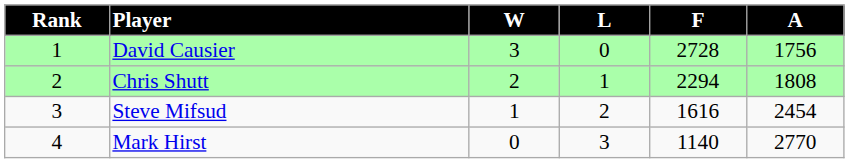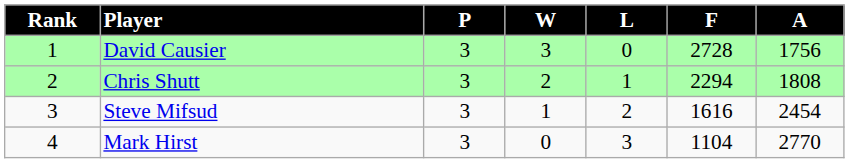+ column: P | 3 | 3 | 3 | 3
Mark Hirst | F: 1140 -> 1104
